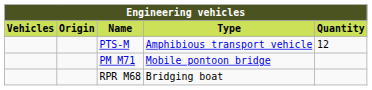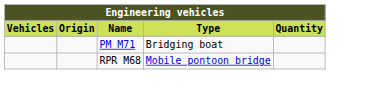- row: PTS-M | Amphibious transport vehicle | 12
PM M71 | Type: Mobile pontoon bridge -> Bridging boat
RPR M68 | Type: Bridging boat -> Mobile pontoon bridge
